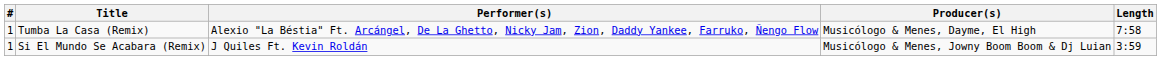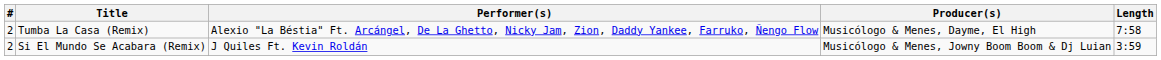Tumba La Casa (Remix) | #: 1 -> 2
Si El Mundo Se Acabara (Remix) | #: 1 -> 2
